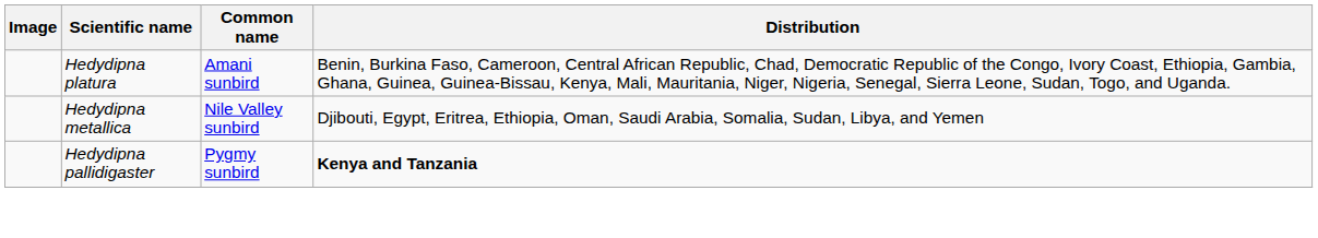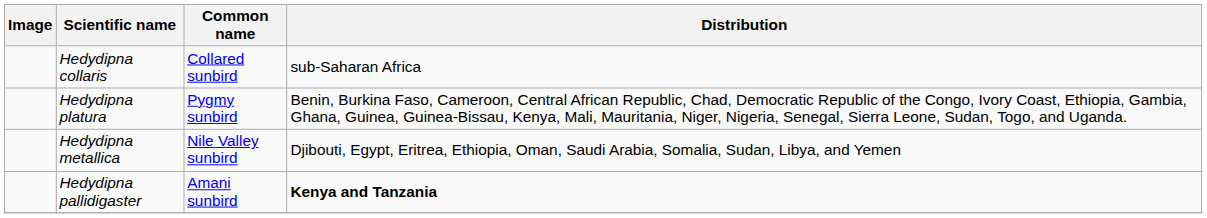+ row: Hedydipna collaris | Collared sunbird | sub-Saharan Africa
Hedydipna platura | Common name: Amani sunbird -> Pygmy sunbird
Hedydipna pallidigaster | Common name: Pygmy sunbird -> Amani sunbird
